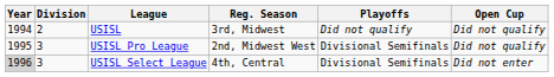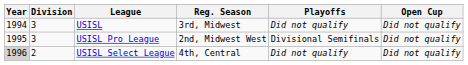USISL | Division: 2 -> 3
USISL Select League | Division: 3 -> 2
USISL Select League | Playoffs: Divisional Semifinals -> Did not qualify
USISL Select League | Open Cup: Did not enter -> Did not qualify
